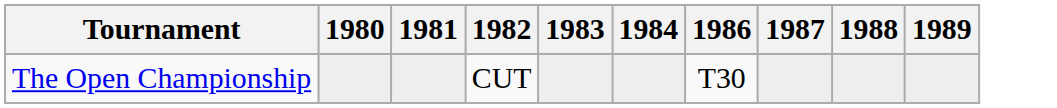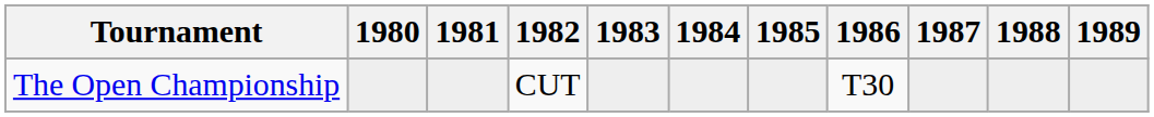+ column: 1985
